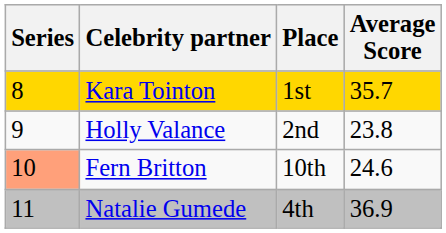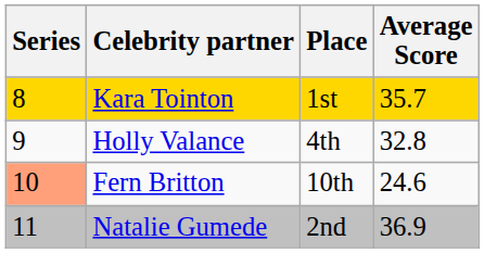Holly Valance | Place: 2nd -> 4th
Holly Valance | Average Score: 23.8 -> 32.8
Natalie Gumede | Place: 4th -> 2nd
